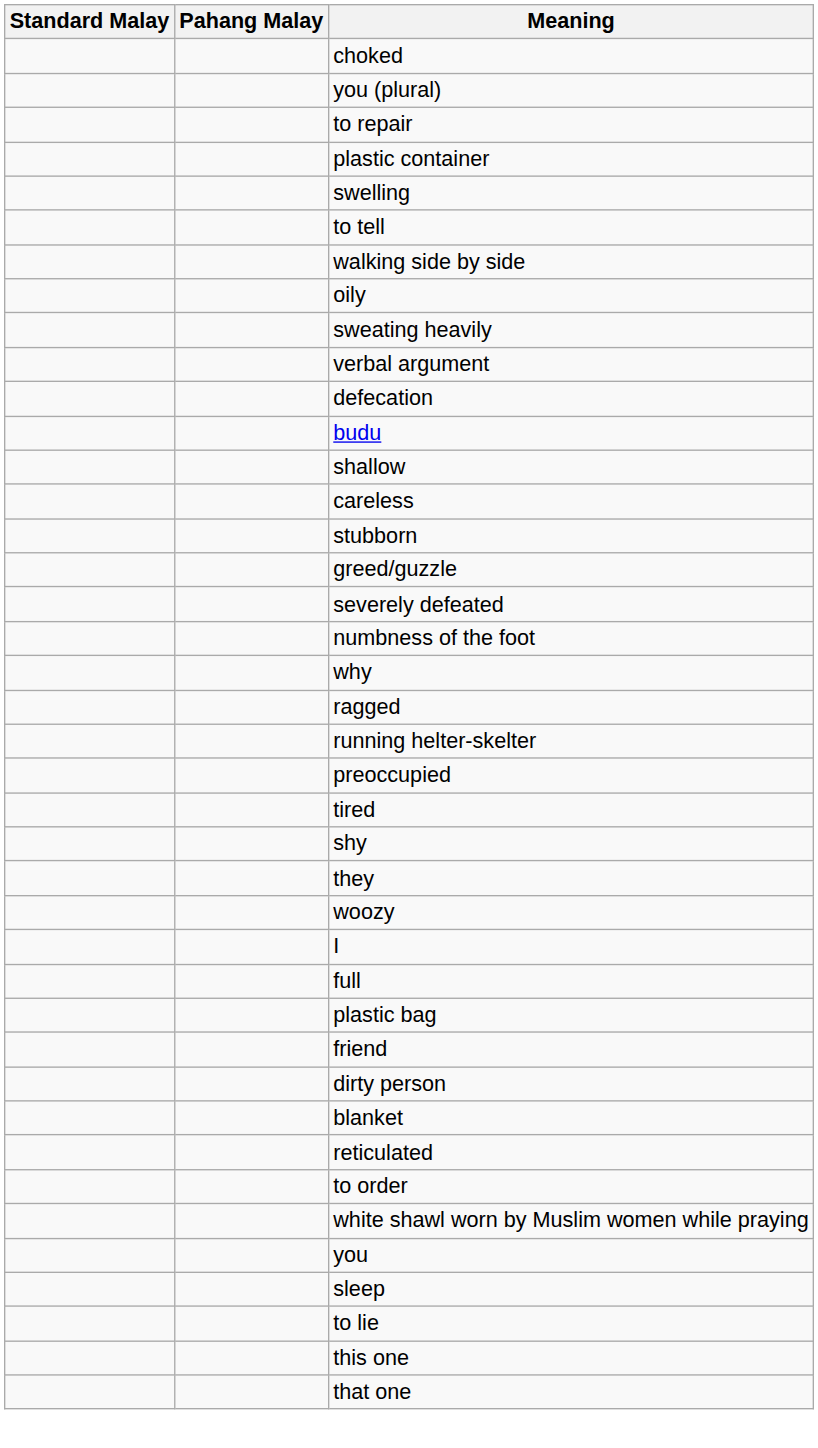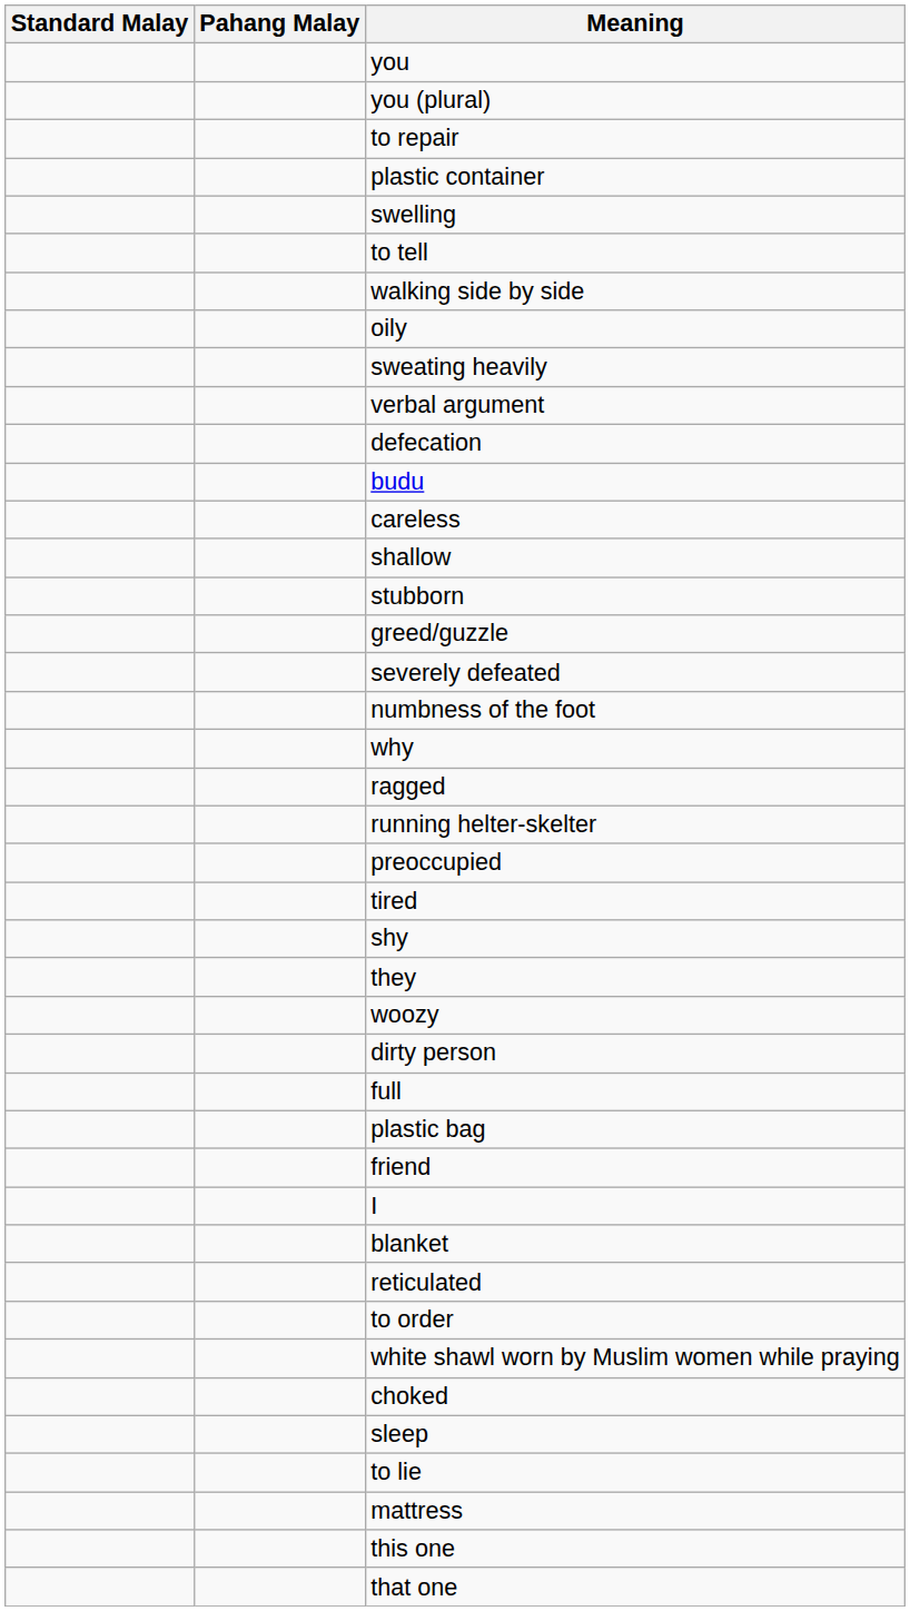rows swapped: you <-> choked
rows swapped: shallow <-> careless
rows swapped: dirty person <-> I
+ row: mattress
